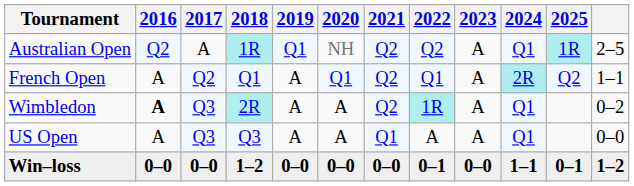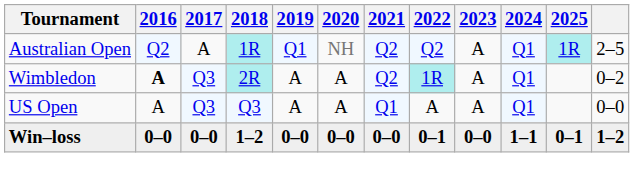- row: French Open | A | Q2 | Q1 | A | Q1 | Q2 | Q1 | A | 2R | Q2 | 1–1
